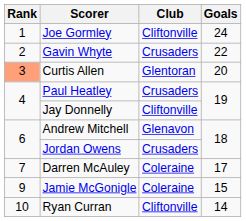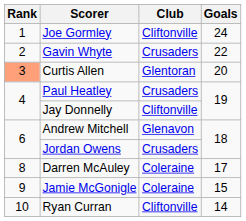Darren McAuley | Rank: 7 -> 8
